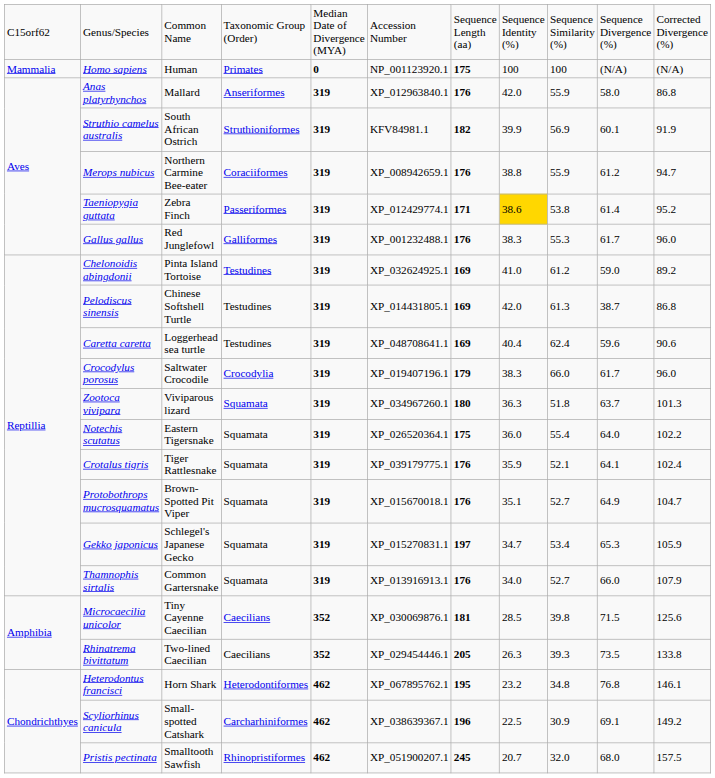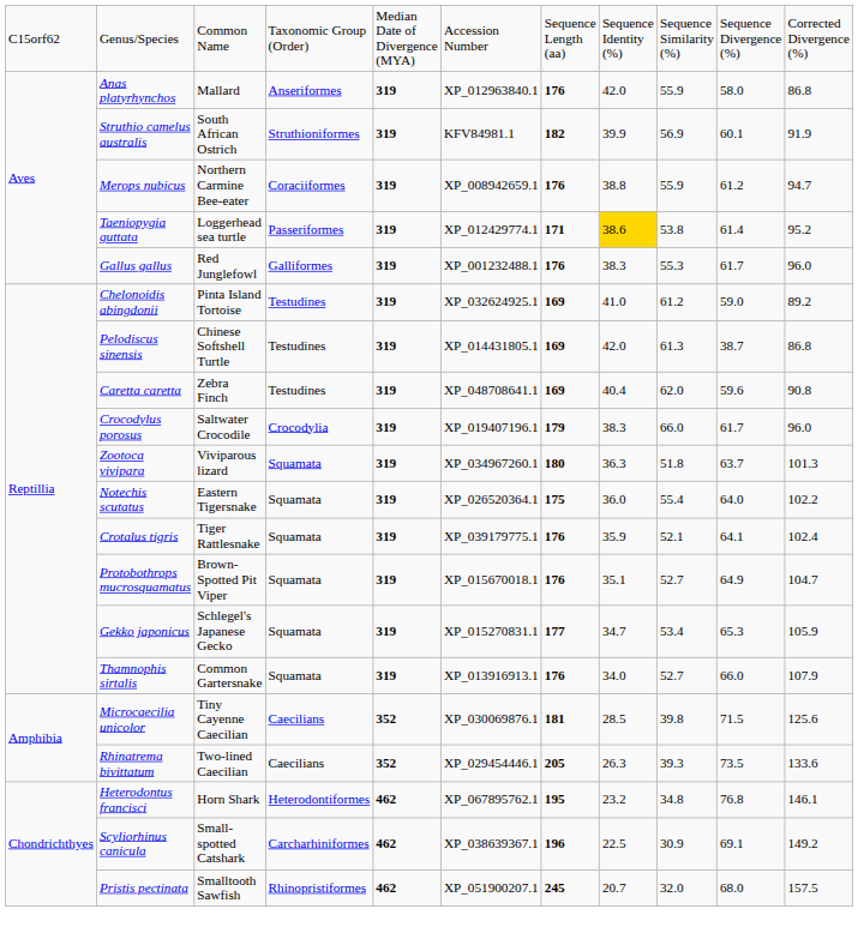- row: Mammalia | Homo sapiens | Human | Primates | 0 | NP_001123920.1 | 175 | 100 | 100 | (N/A) | (N/A)
Taeniopygia guttata | column 3: Zebra Finch -> Loggerhead sea turtle
Caretta caretta | column 3: Loggerhead sea turtle -> Zebra Finch
Caretta caretta | column 9: 62.4 -> 62.0
Caretta caretta | column 11: 90.6 -> 90.8
Gekko japonicus | column 7: 197 -> 177
Rhinatrema bivittatum | column 11: 133.8 -> 133.6
